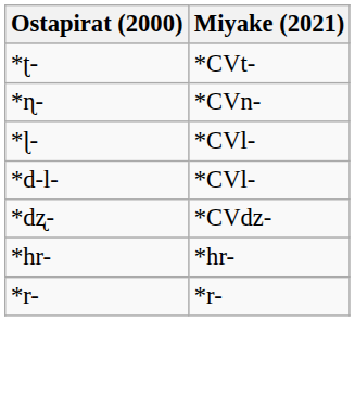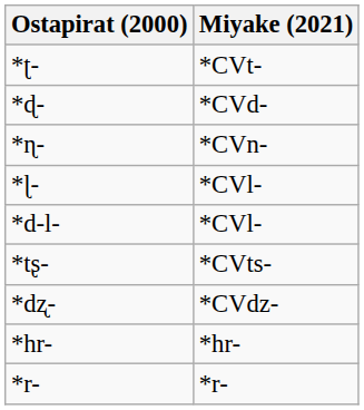+ row: *ɖ- | *CVd-
+ row: *tʂ- | *CVts-
